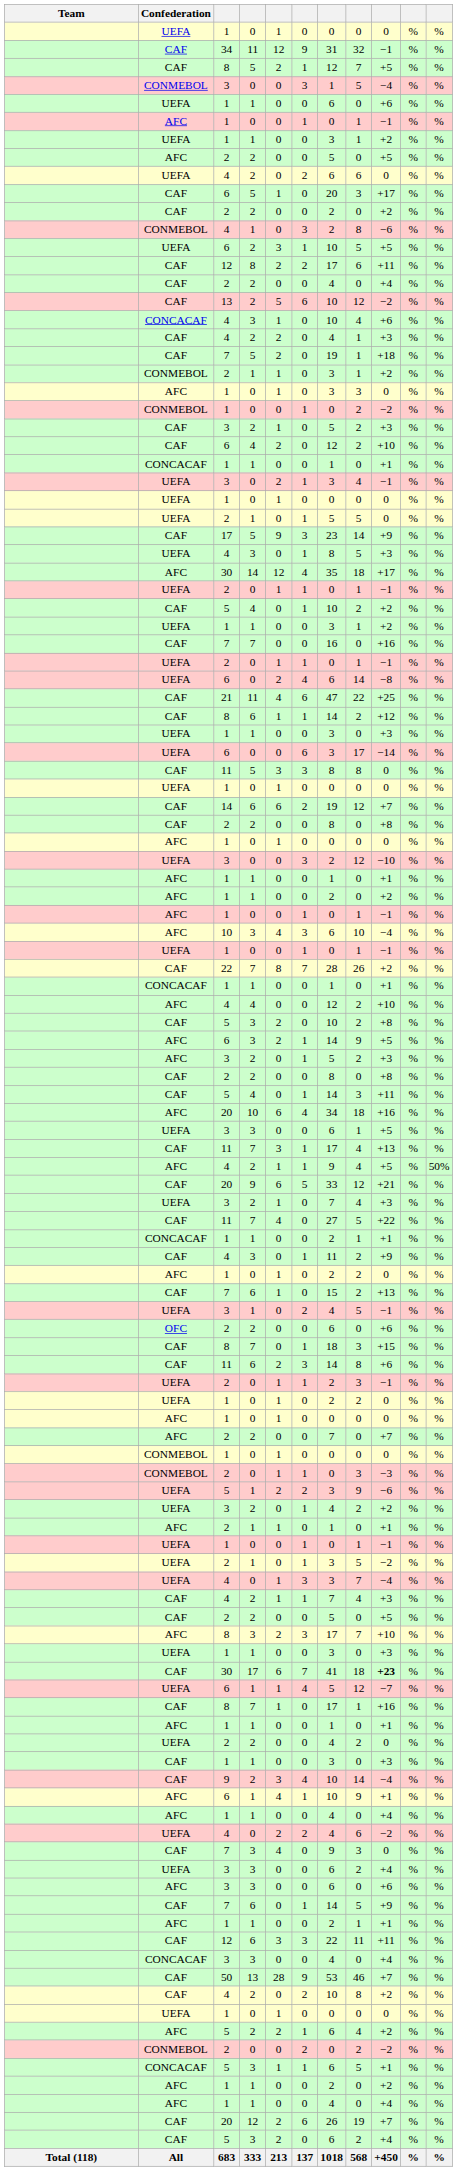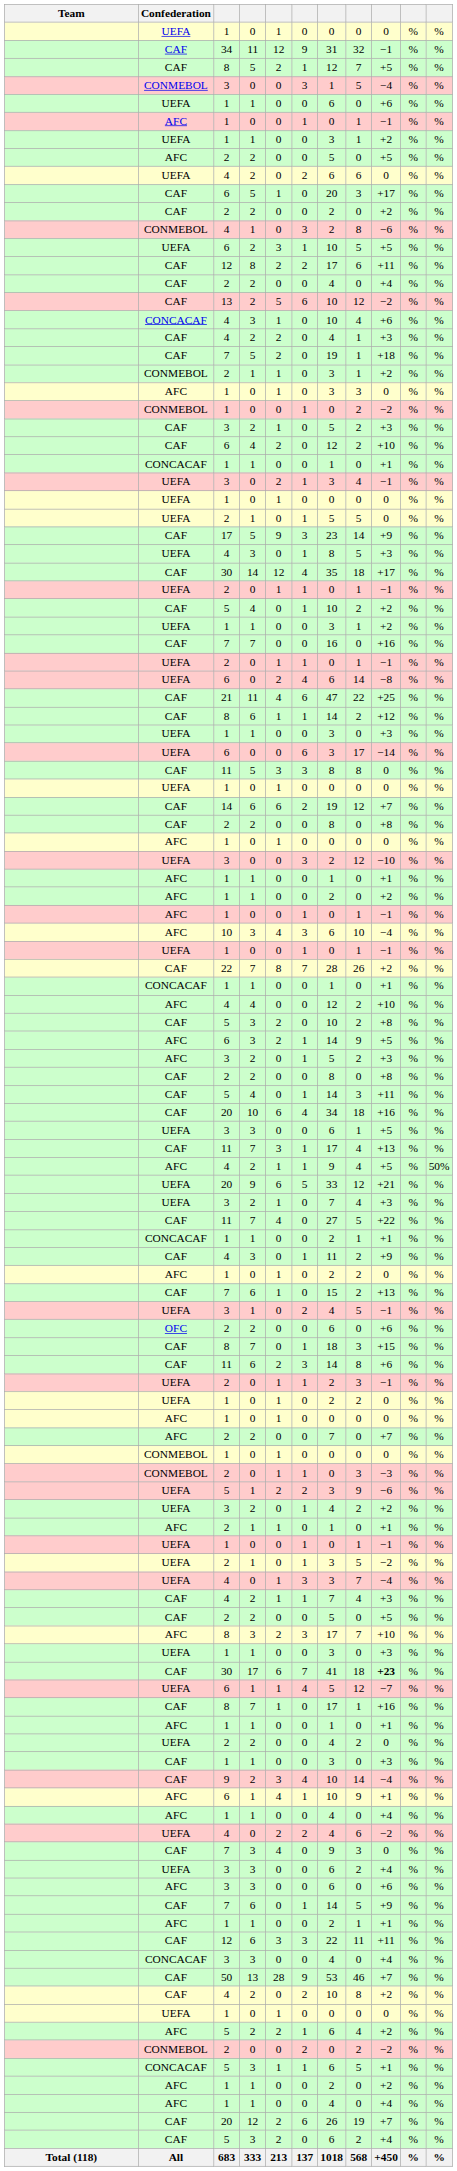30 / 14 | Confederation: AFC -> CAF
20 / 10 | Confederation: AFC -> CAF
20 / 9 | Confederation: CAF -> UEFA
